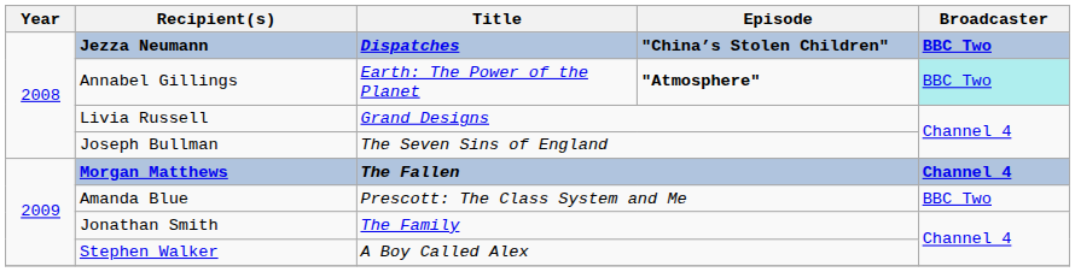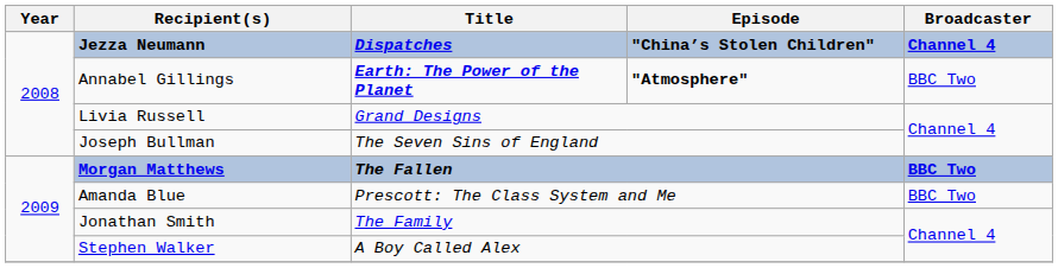Jezza Neumann | Broadcaster: BBC Two -> Channel 4
Annabel Gillings | Title: normal -> bold
Annabel Gillings | Broadcaster: paleturquoise background -> no background
Morgan Matthews | Broadcaster: Channel 4 -> BBC Two
